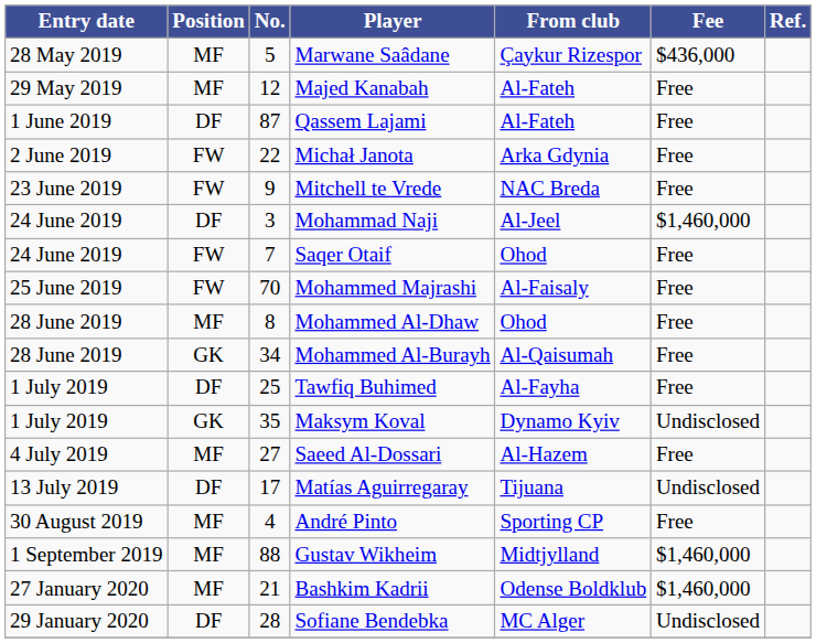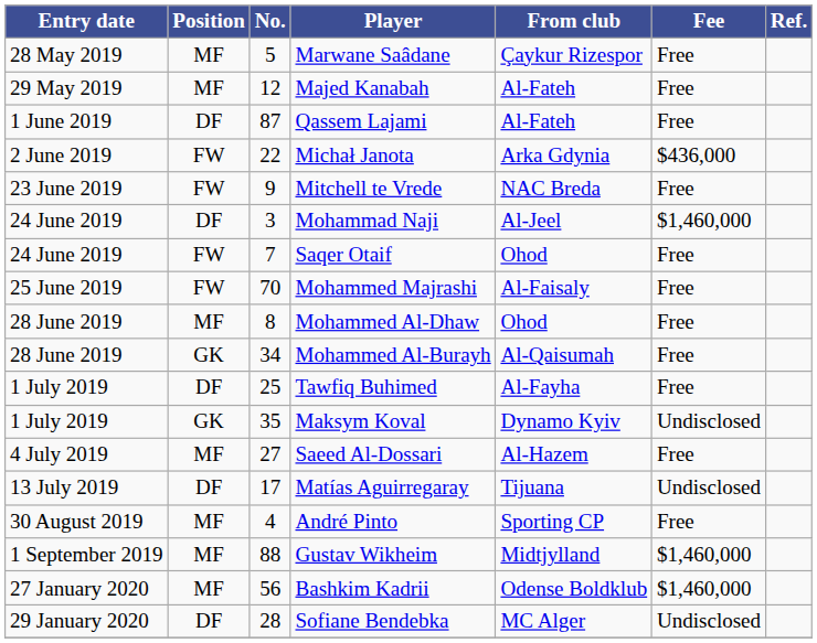Marwane Saâdane | Fee: $436,000 -> Free
Michał Janota | Fee: Free -> $436,000
Bashkim Kadrii | No.: 21 -> 56
